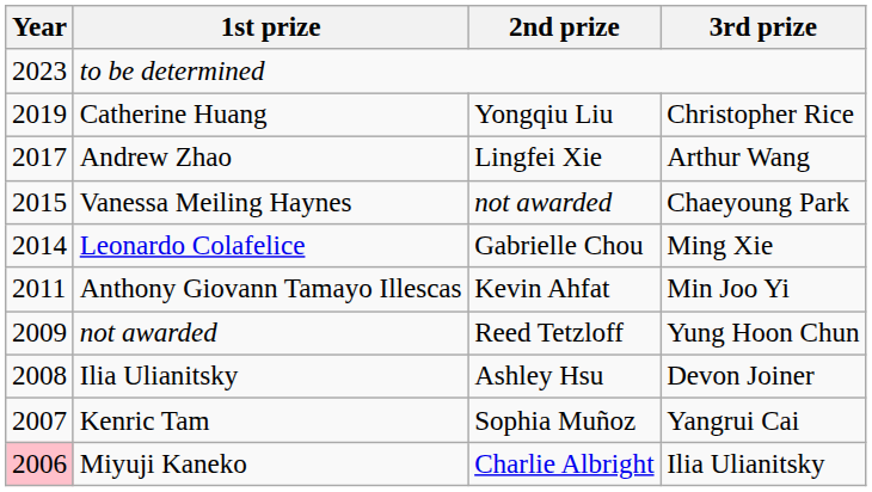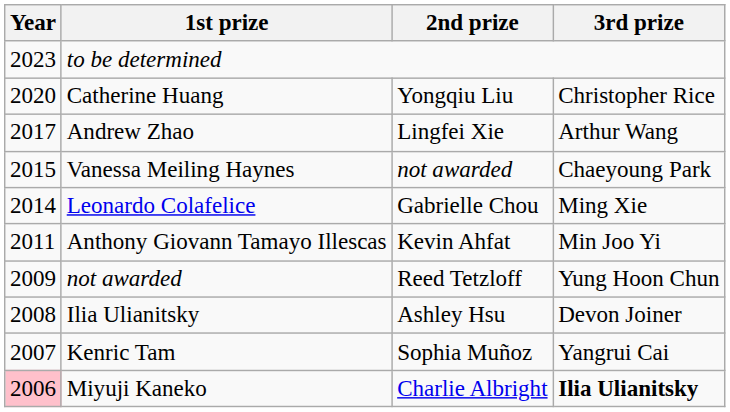Catherine Huang | Year: 2019 -> 2020
Miyuji Kaneko | 3rd prize: normal -> bold
